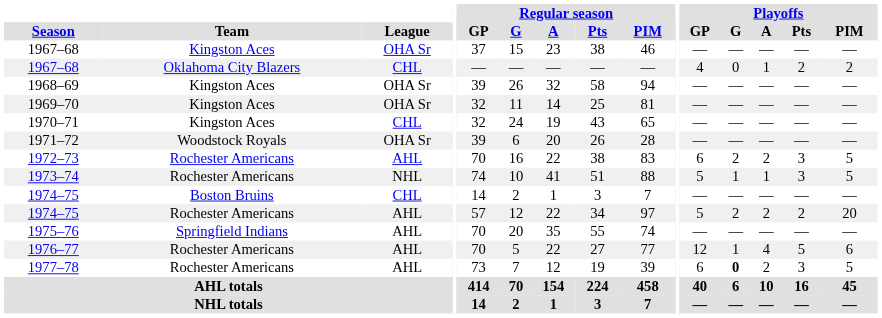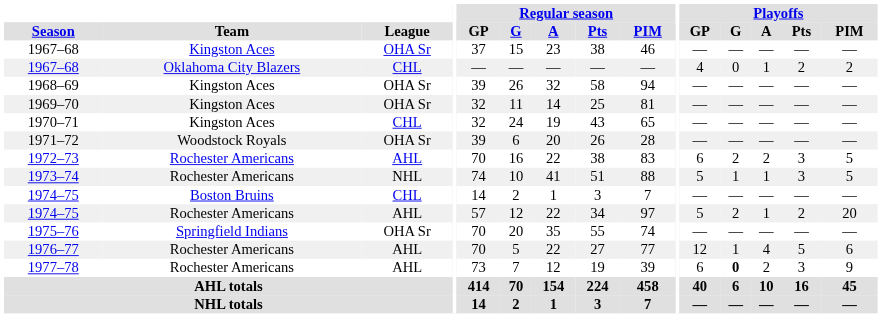1974–75 / Rochester Americans | Playoffs / A: 2 -> 1
1975–76 | League: AHL -> OHA Sr
1977–78 | Playoffs / PIM: 5 -> 9
